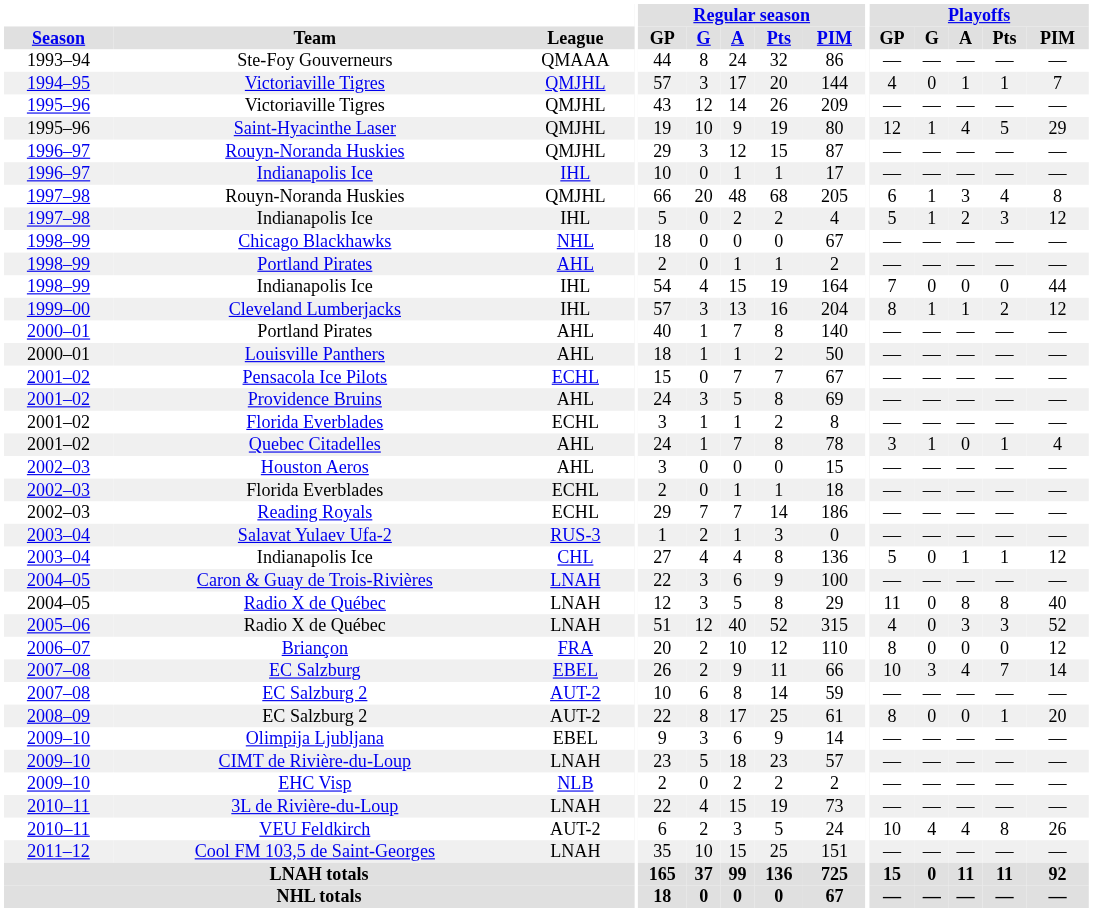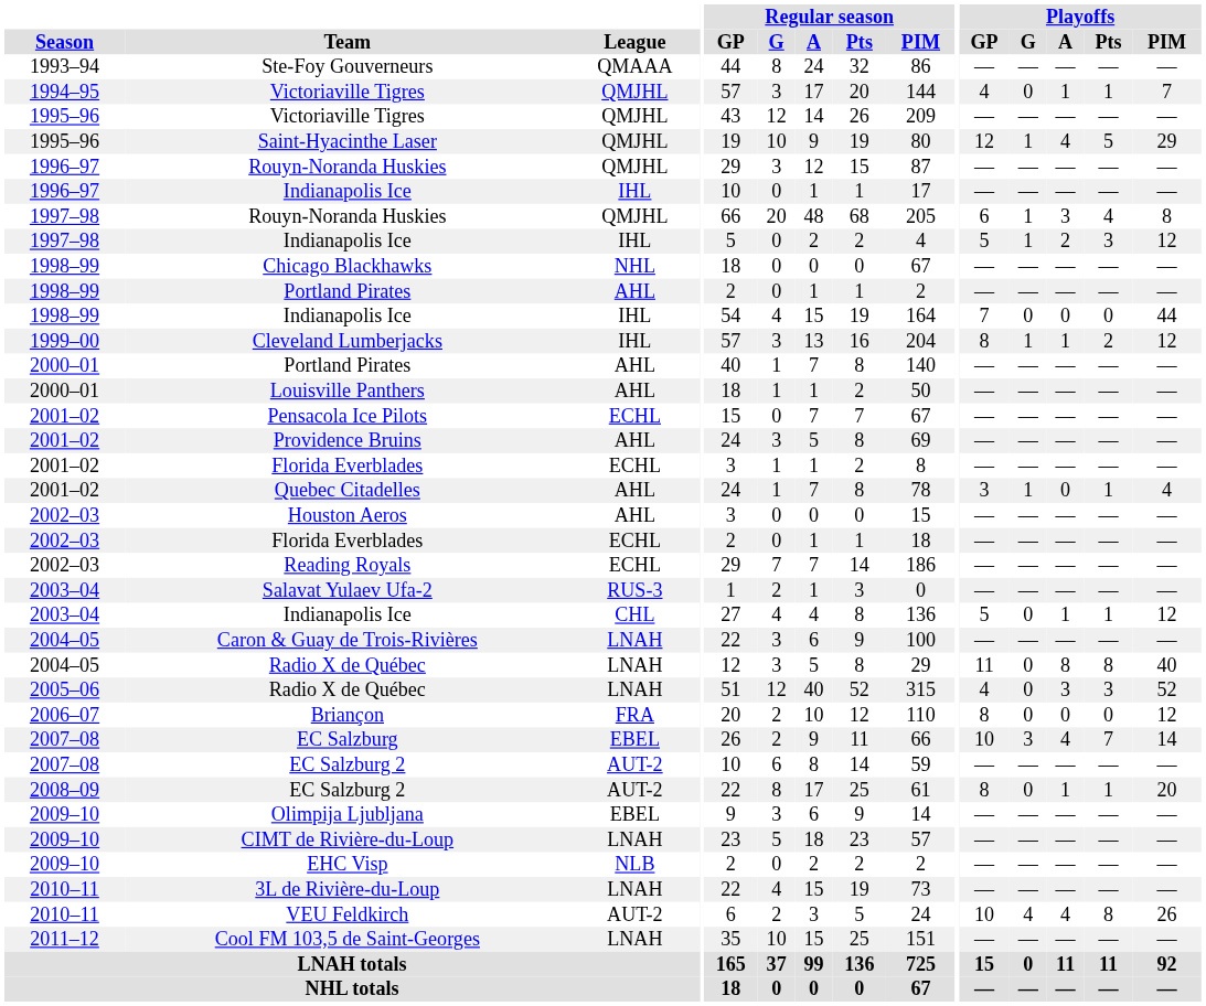2008–09 / EC Salzburg 2 | Playoffs / A: 0 -> 1
